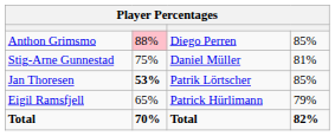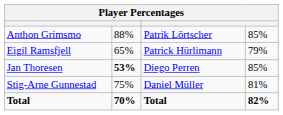Anthon Grimsmo | column 2: pink background -> no background
Anthon Grimsmo | column 3: Diego Perren -> Patrik Lörtscher
rows swapped: Stig-Arne Gunnestad <-> Eigil Ramsfjell
Jan Thoresen | column 3: Patrik Lörtscher -> Diego Perren
